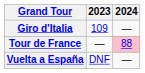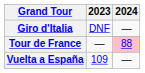Giro d'Italia | 2023: 109 -> DNF
Vuelta a España | 2023: DNF -> 109
